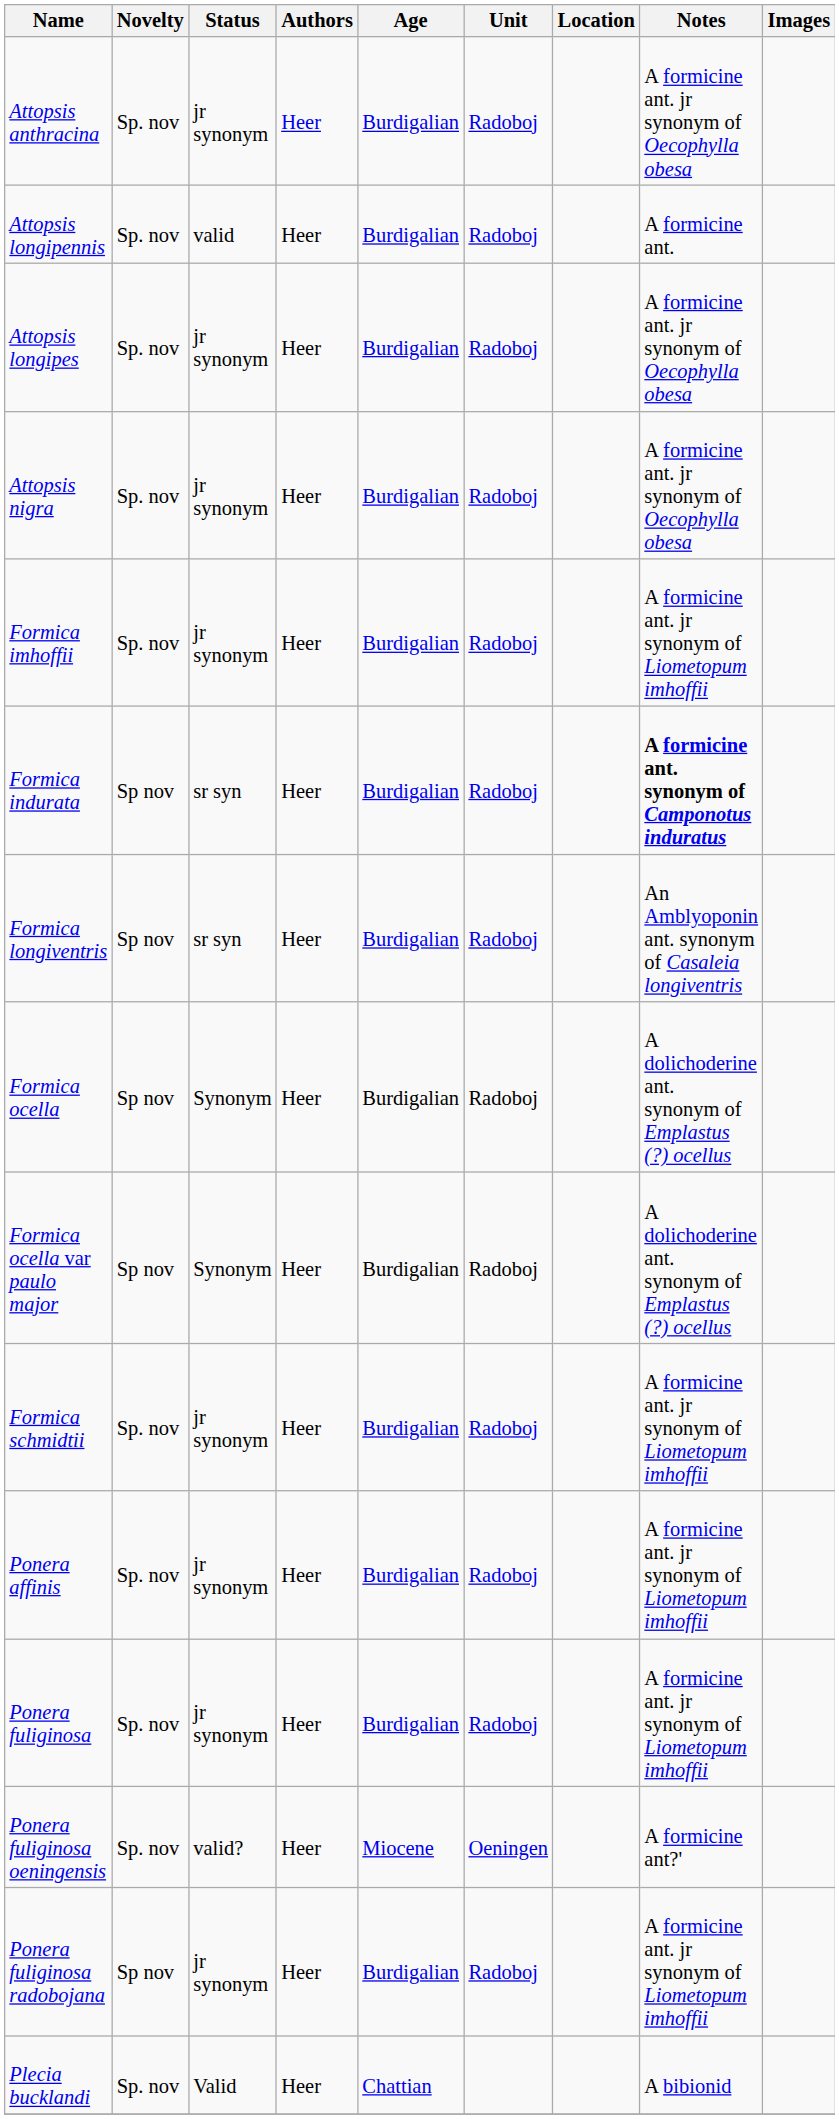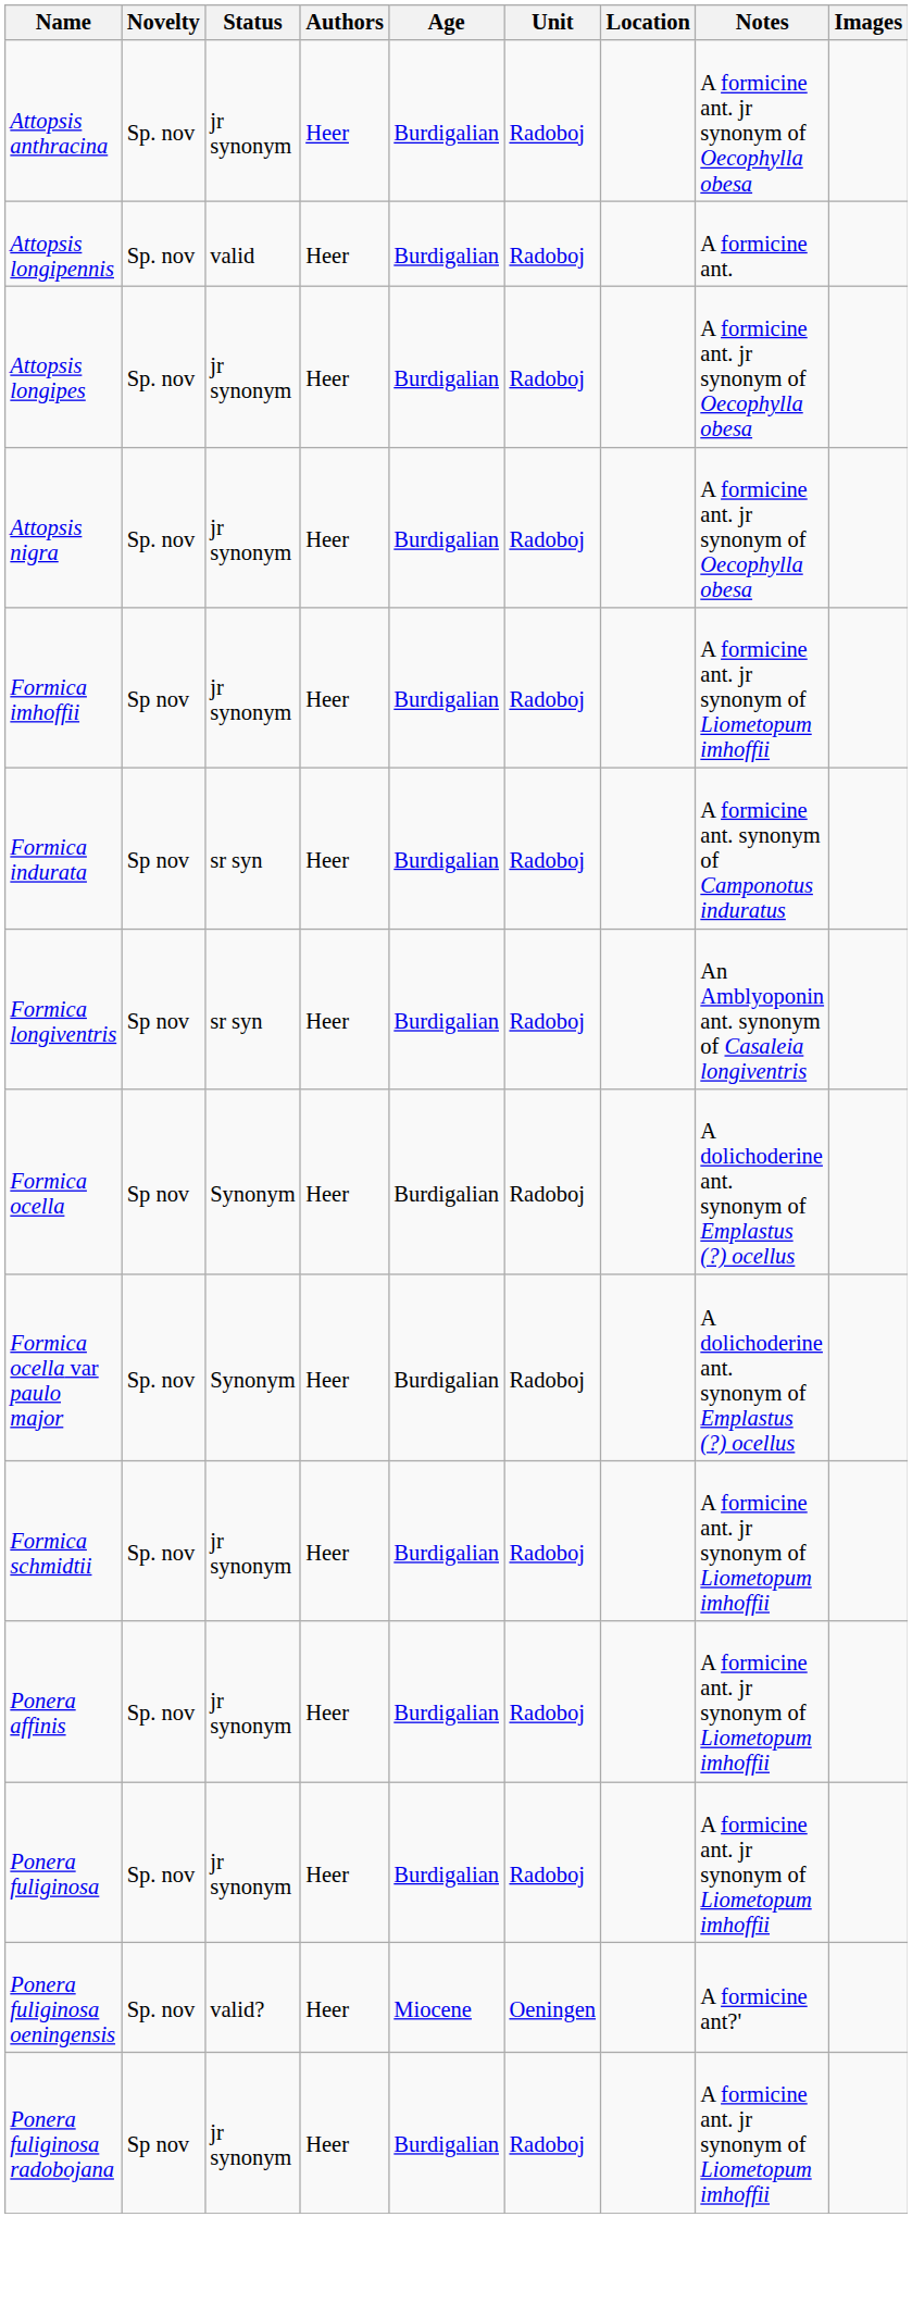Formica imhoffii | Novelty: Sp. nov -> Sp nov
Formica indurata | Notes: bold -> normal
Formica ocella var paulo major | Novelty: Sp nov -> Sp. nov
- row: Plecia bucklandi | Sp. nov | Valid | Heer | Chattian | A bibionid
